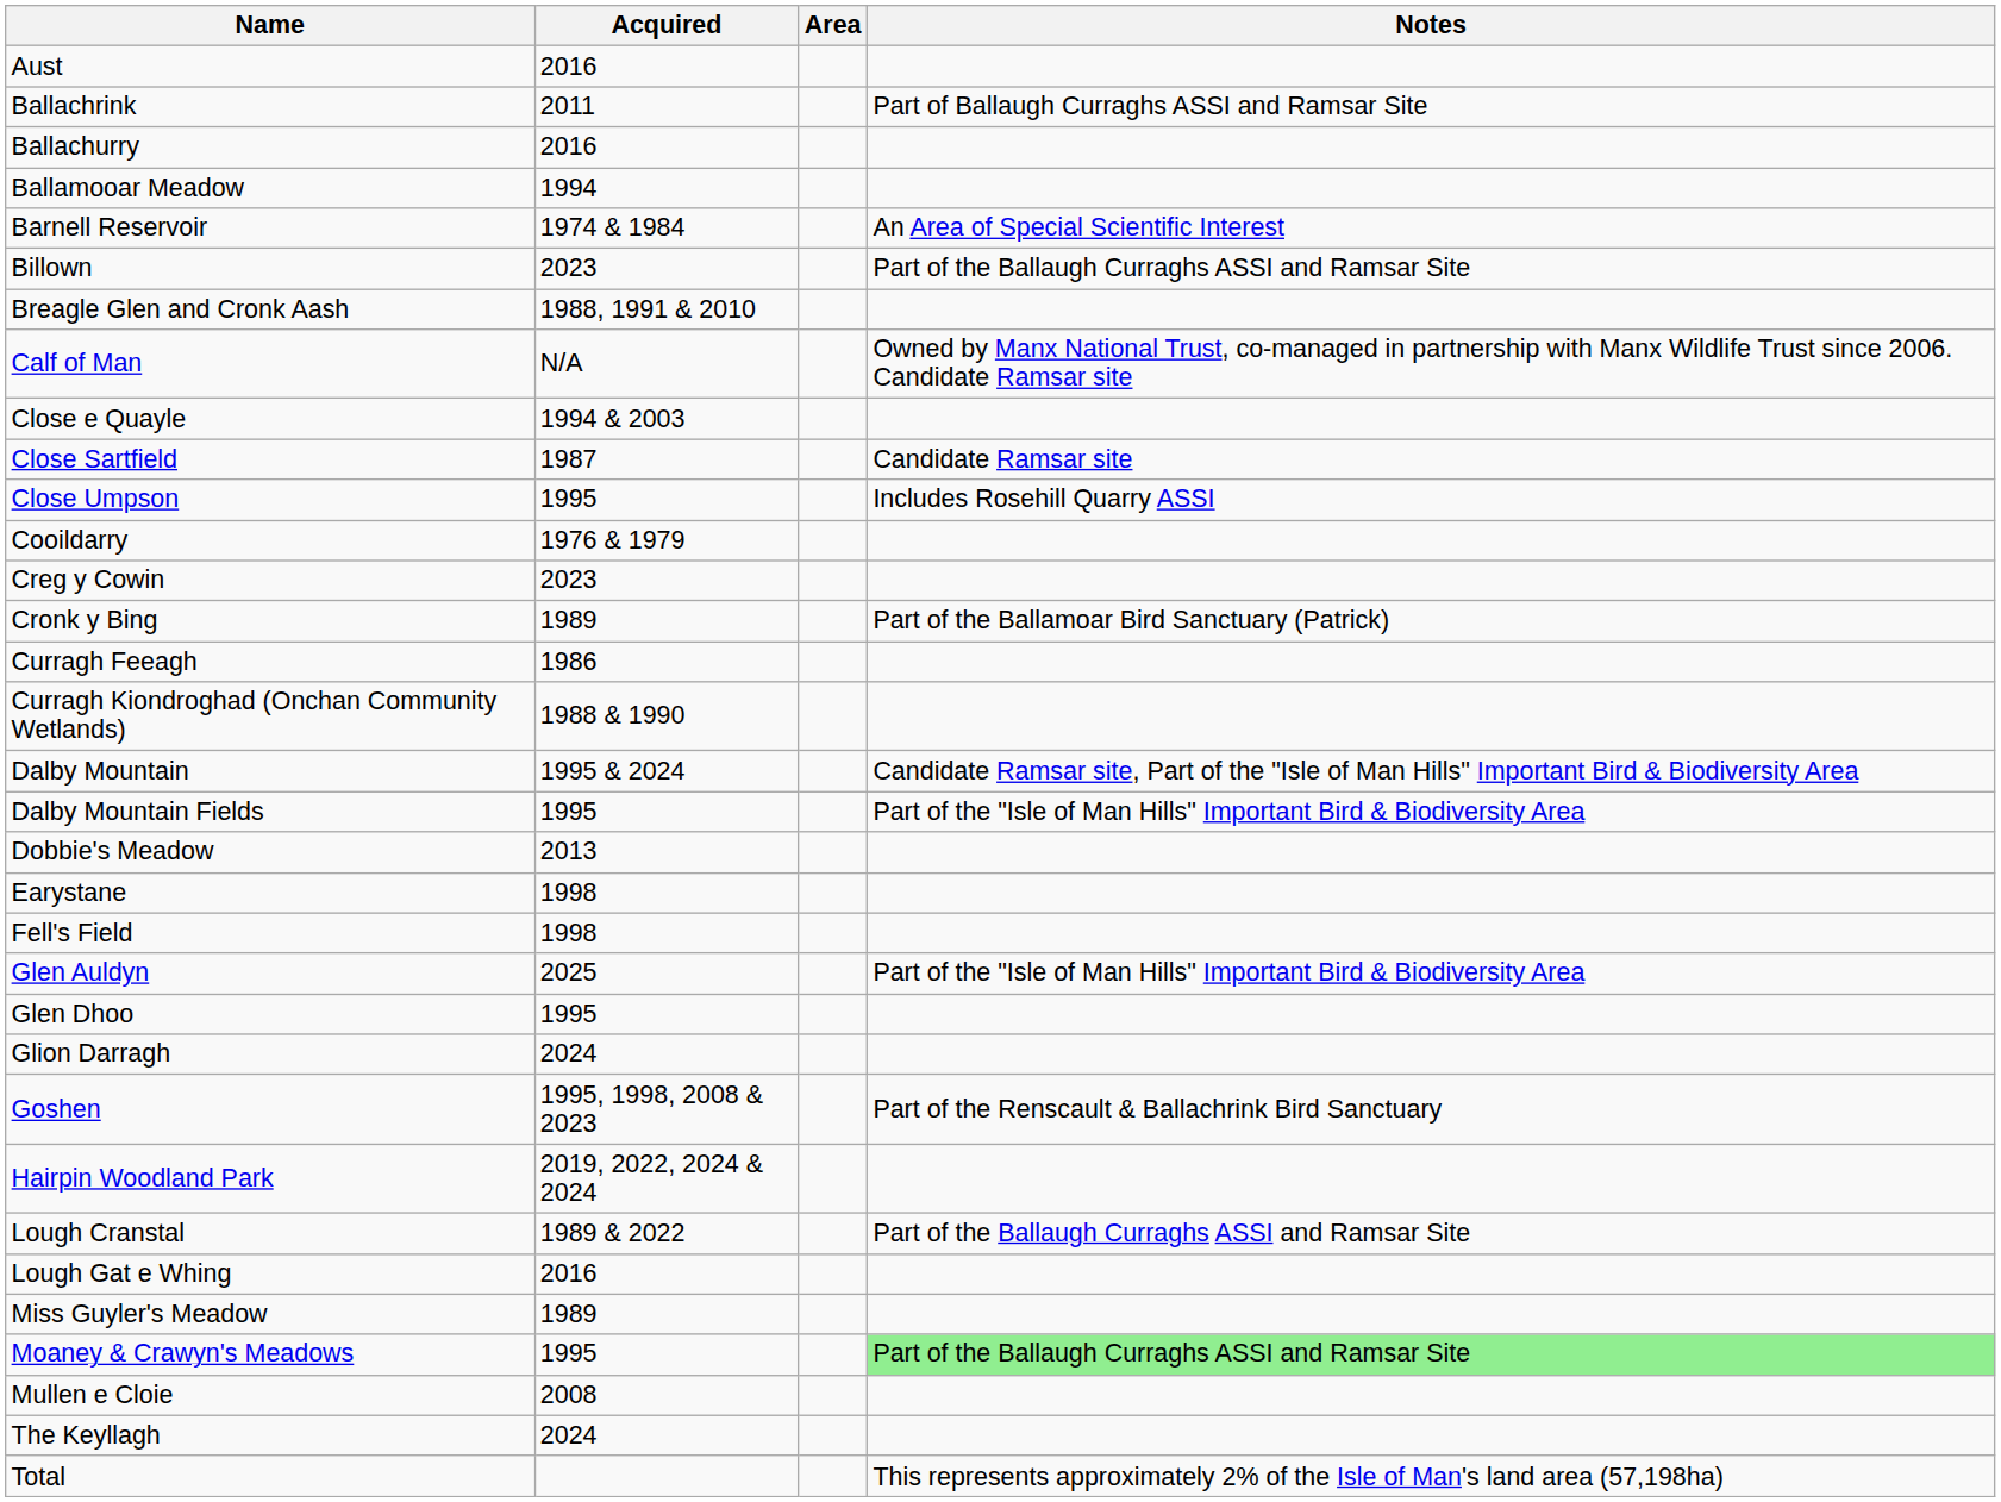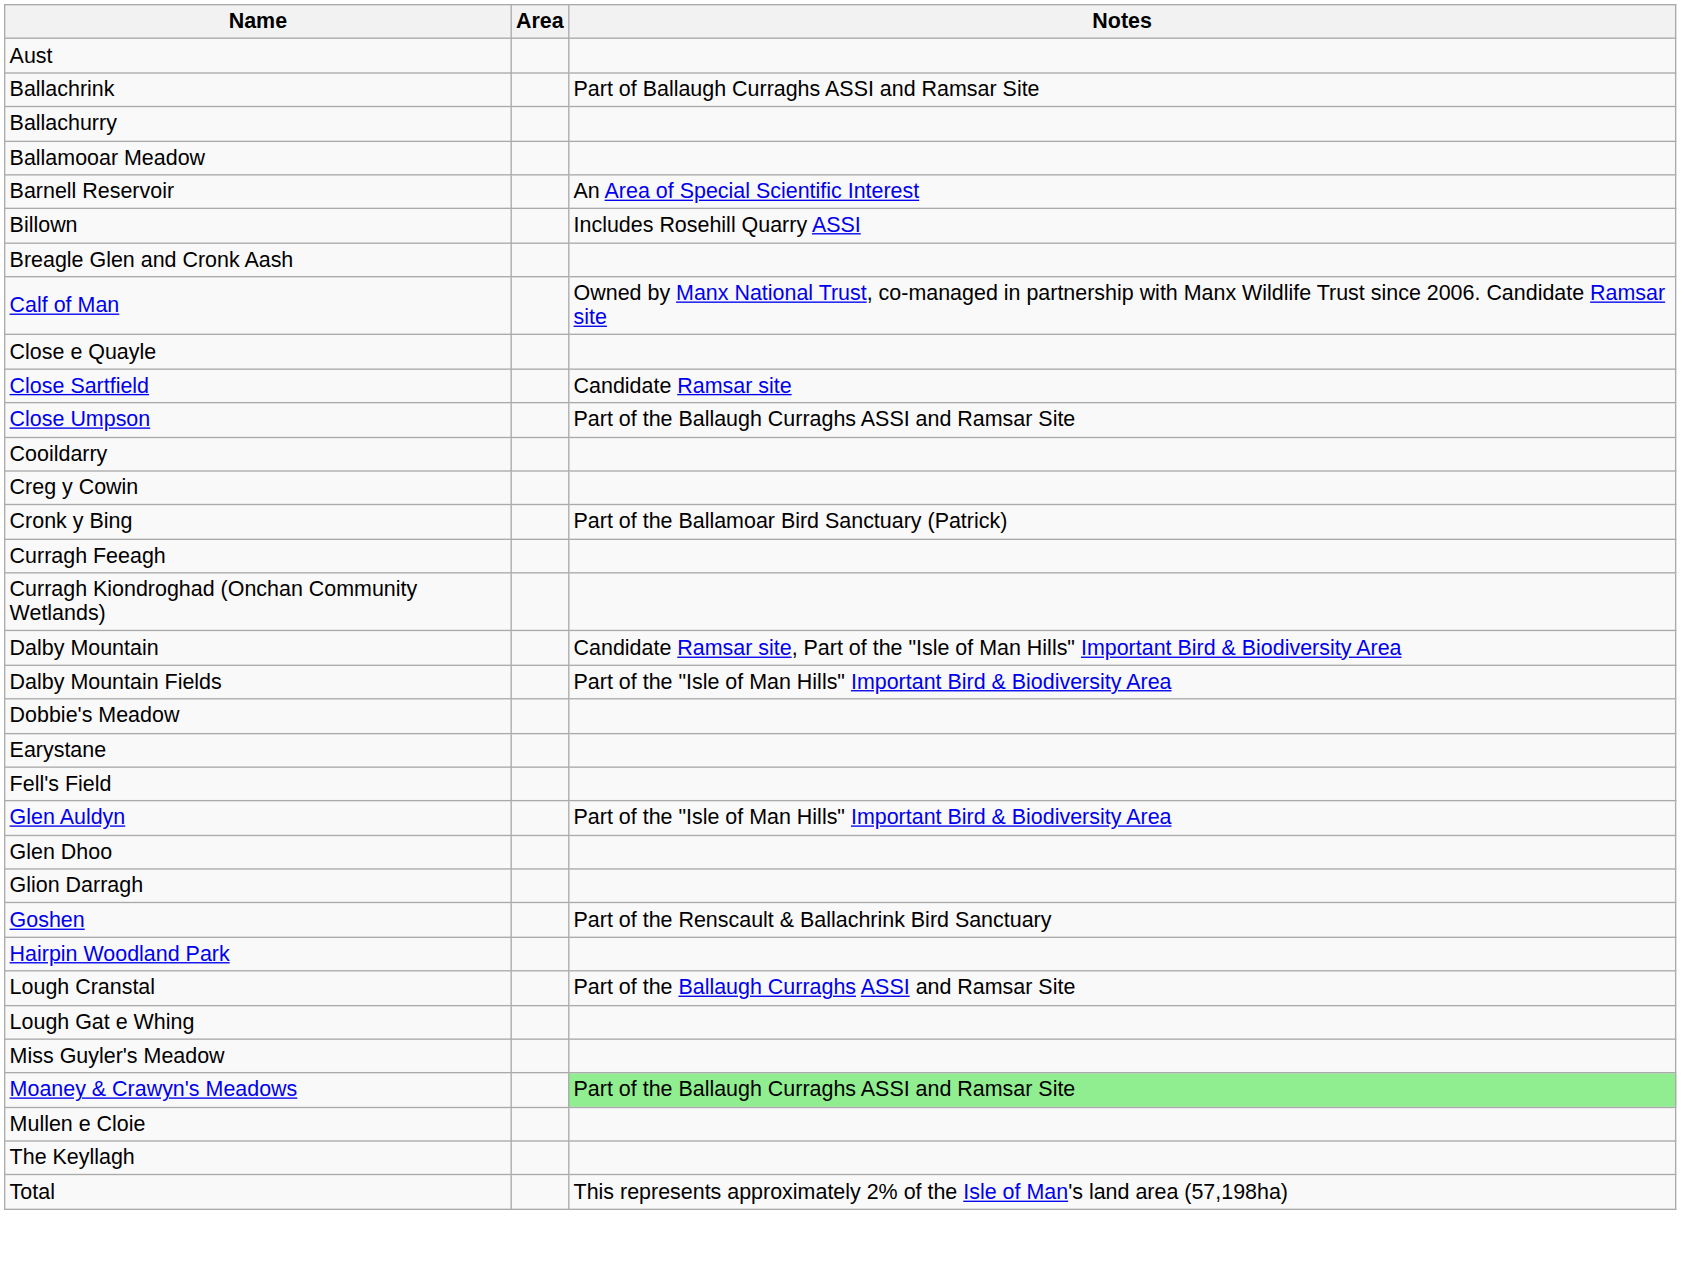- column: Acquired | 2016 | 2011 | 2016 | 1994 | 1974 & 1984 | 2023 | 1988, 1991 & 2010 | N/A | 1994 & 2003 | 1987 | 1995 | 1976 & 1979 | 2023 | 1989 | 1986 | 1988 & 1990 | 1995 & 2024 | 1995 | 2013 | 1998 | 1998 | 2025 | 1995 | 2024 | 1995, 1998, 2008 & 2023 | 2019, 2022, 2024 & 2024 | 1989 & 2022 | 2016 | 1989 | 1995 | 2008 | 2024
Billown | Notes: Part of the Ballaugh Curraghs ASSI and Ramsar Site -> Includes Rosehill Quarry ASSI
Close Umpson | Notes: Includes Rosehill Quarry ASSI -> Part of the Ballaugh Curraghs ASSI and Ramsar Site
